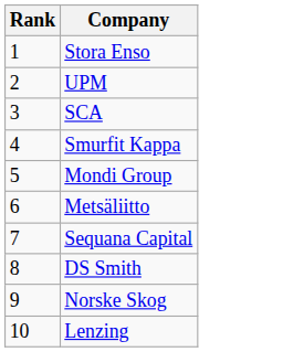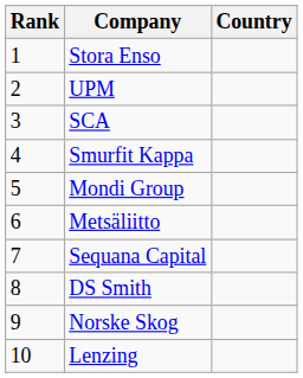+ column: Country
